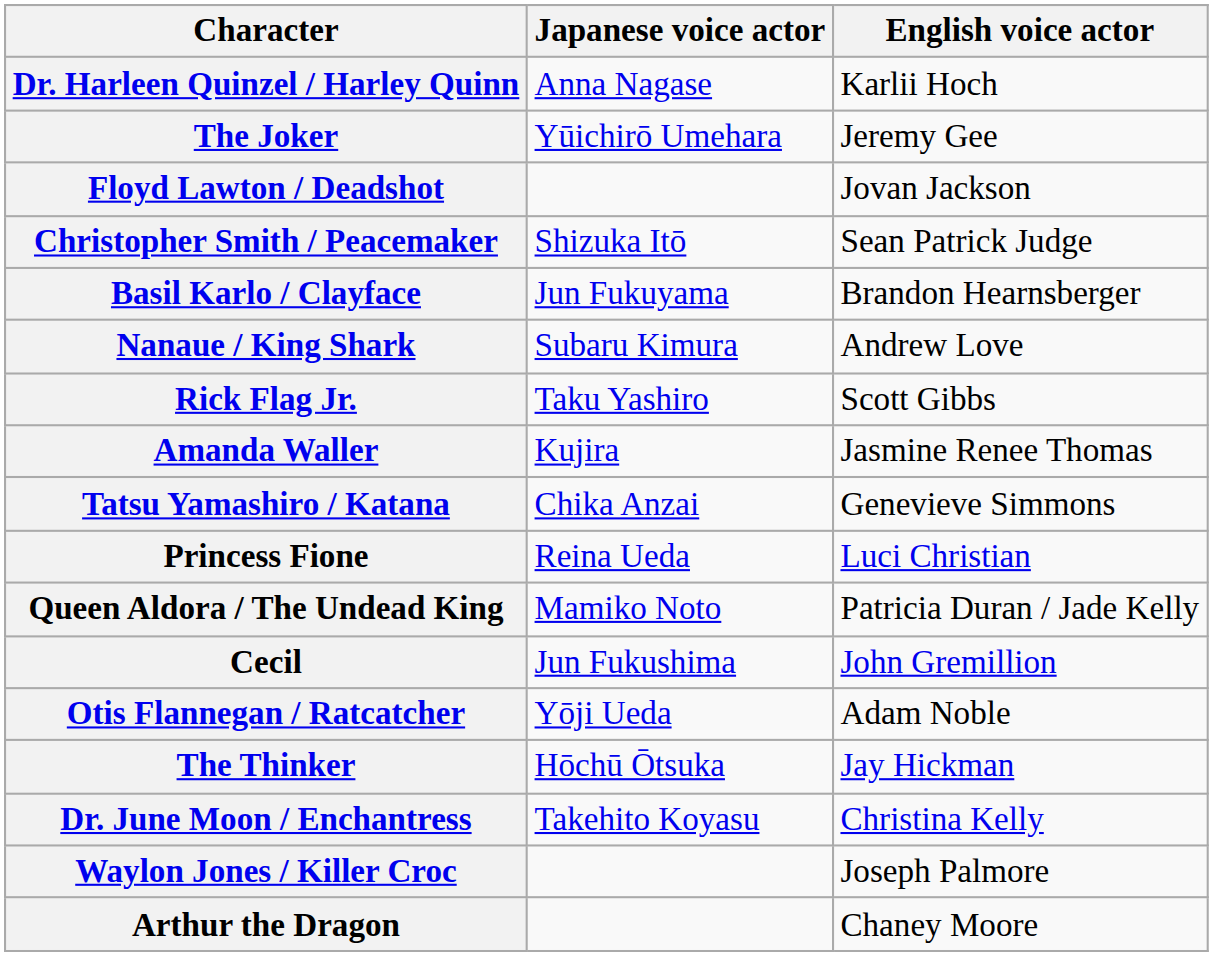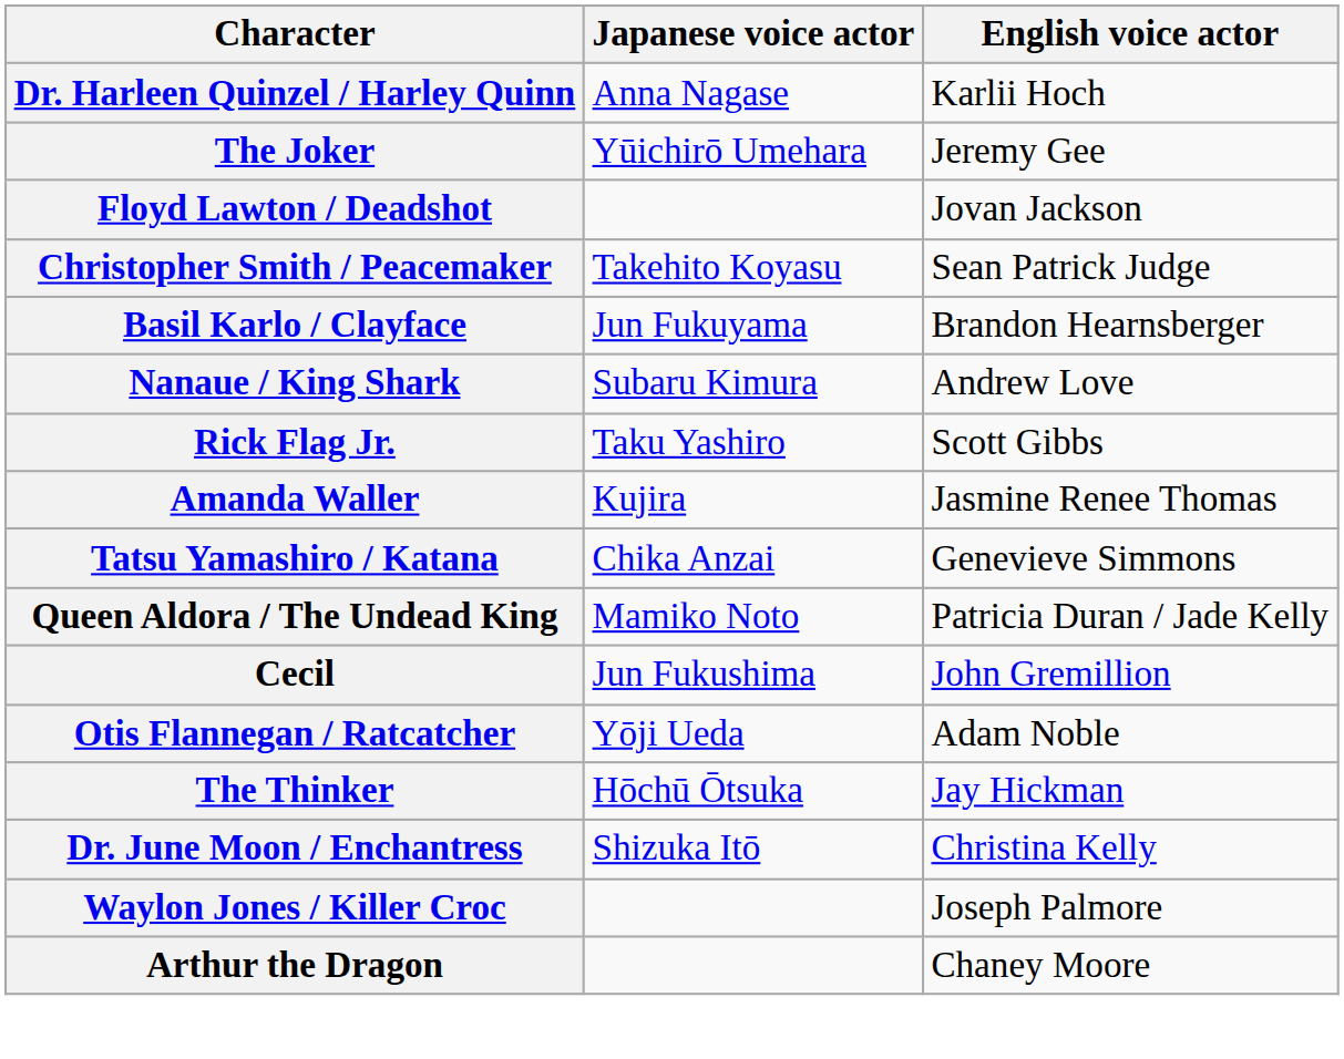Christopher Smith / Peacemaker | Japanese voice actor: Shizuka Itō -> Takehito Koyasu
- row: Princess Fione | Reina Ueda | Luci Christian
Dr. June Moon / Enchantress | Japanese voice actor: Takehito Koyasu -> Shizuka Itō
